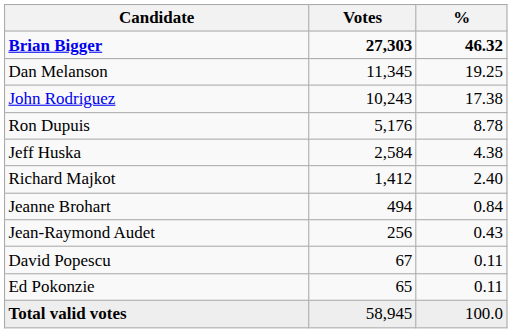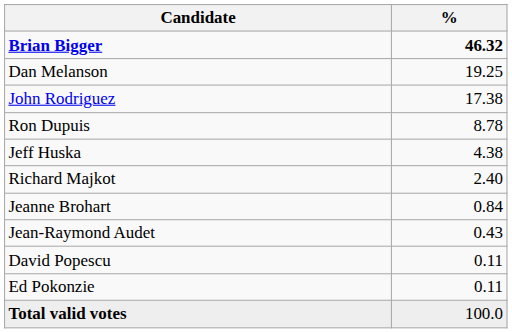- column: Votes | 27,303 | 11,345 | 10,243 | 5,176 | 2,584 | 1,412 | 494 | 256 | 67 | 65 | 58,945
